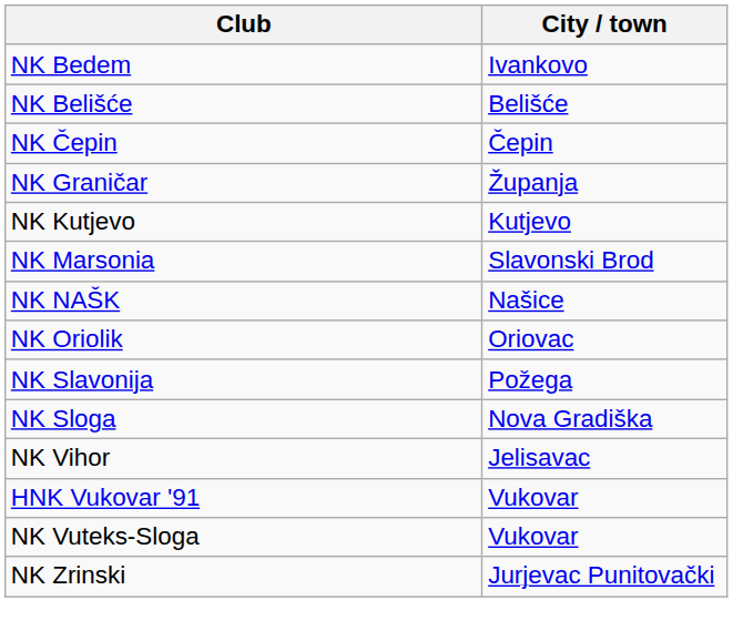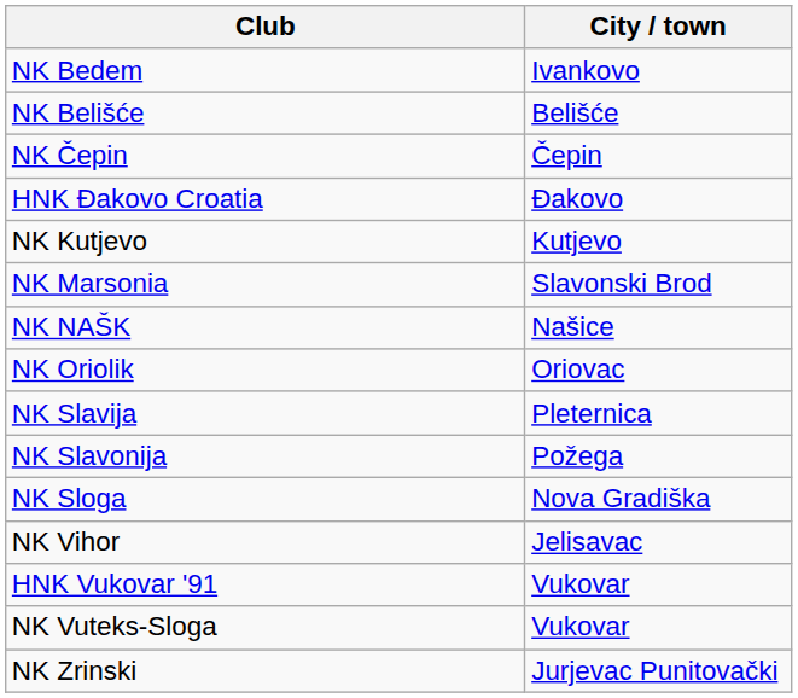+ row: HNK Đakovo Croatia | Đakovo
- row: NK Graničar | Županja
+ row: NK Slavija | Pleternica
